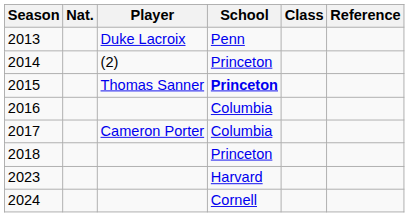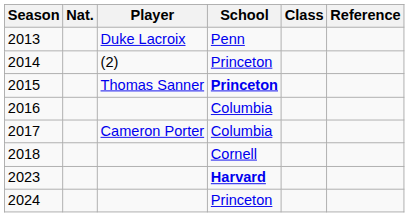2018 | School: Princeton -> Cornell
2023 | School: normal -> bold
2024 | School: Cornell -> Princeton
